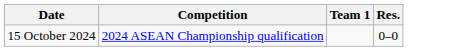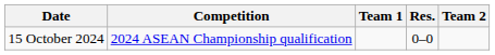+ column: Team 2
